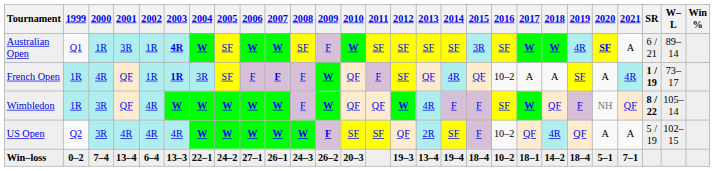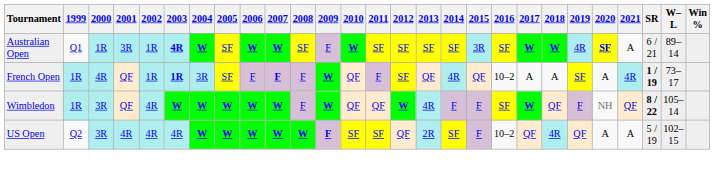- row: Win–loss | 0–2 | 7–4 | 13–4 | 6–4 | 13–3 | 22–1 | 24–2 | 27–1 | 26–1 | 24–3 | 26–2 | 20–3 | 19–3 | 13–4 | 19–4 | 18–4 | 10–2 | 18–1 | 14–2 | 18–4 | 5–1 | 7–1
